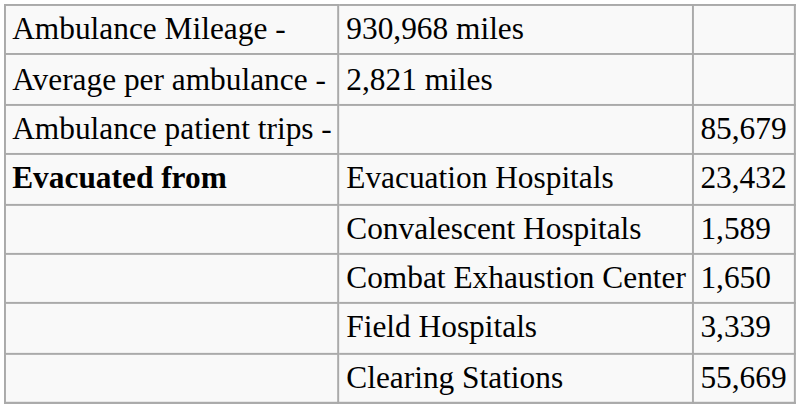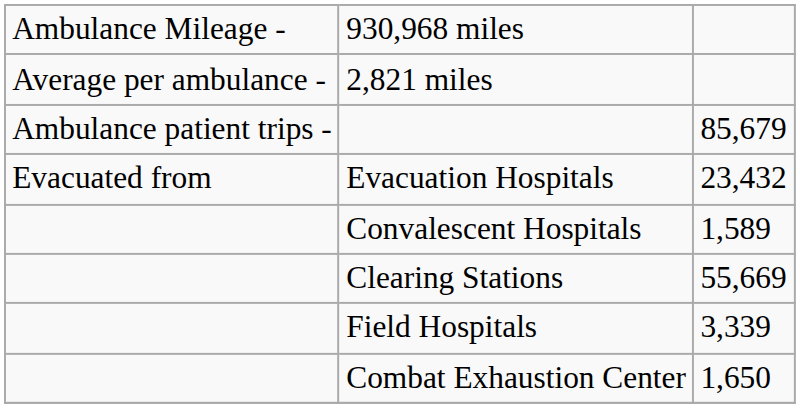Evacuation Hospitals | column 1: bold -> normal
rows swapped: Combat Exhaustion Center <-> Clearing Stations
